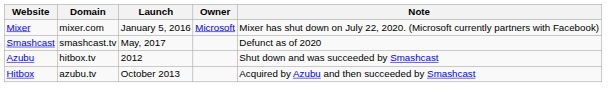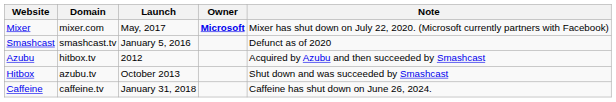Mixer | Launch: January 5, 2016 -> May, 2017
Mixer | Owner: normal -> bold
Smashcast | Launch: May, 2017 -> January 5, 2016
Azubu | Note: Shut down and was succeeded by Smashcast -> Acquired by Azubu and then succeeded by Smashcast
Hitbox | Note: Acquired by Azubu and then succeeded by Smashcast -> Shut down and was succeeded by Smashcast
+ row: Caffeine | caffeine.tv | January 31, 2018 | Caffeine has shut down on June 26, 2024.
